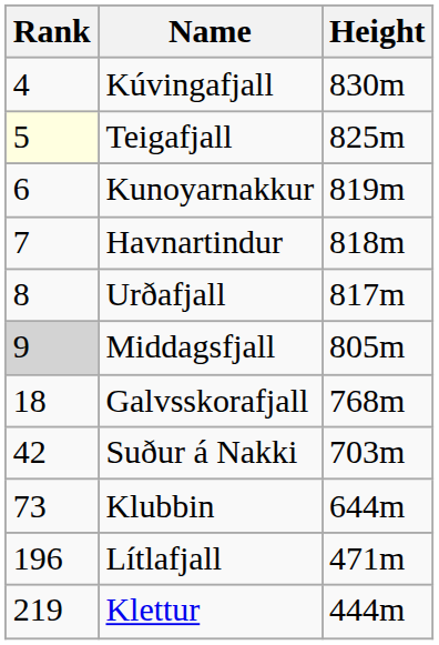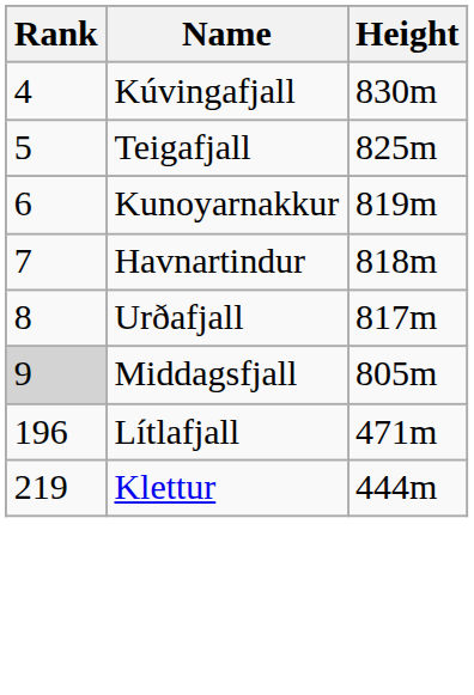Teigafjall | Rank: lightyellow background -> no background
- row: 18 | Galvsskorafjall | 768m
- row: 42 | Suður á Nakki | 703m
- row: 73 | Klubbin | 644m
